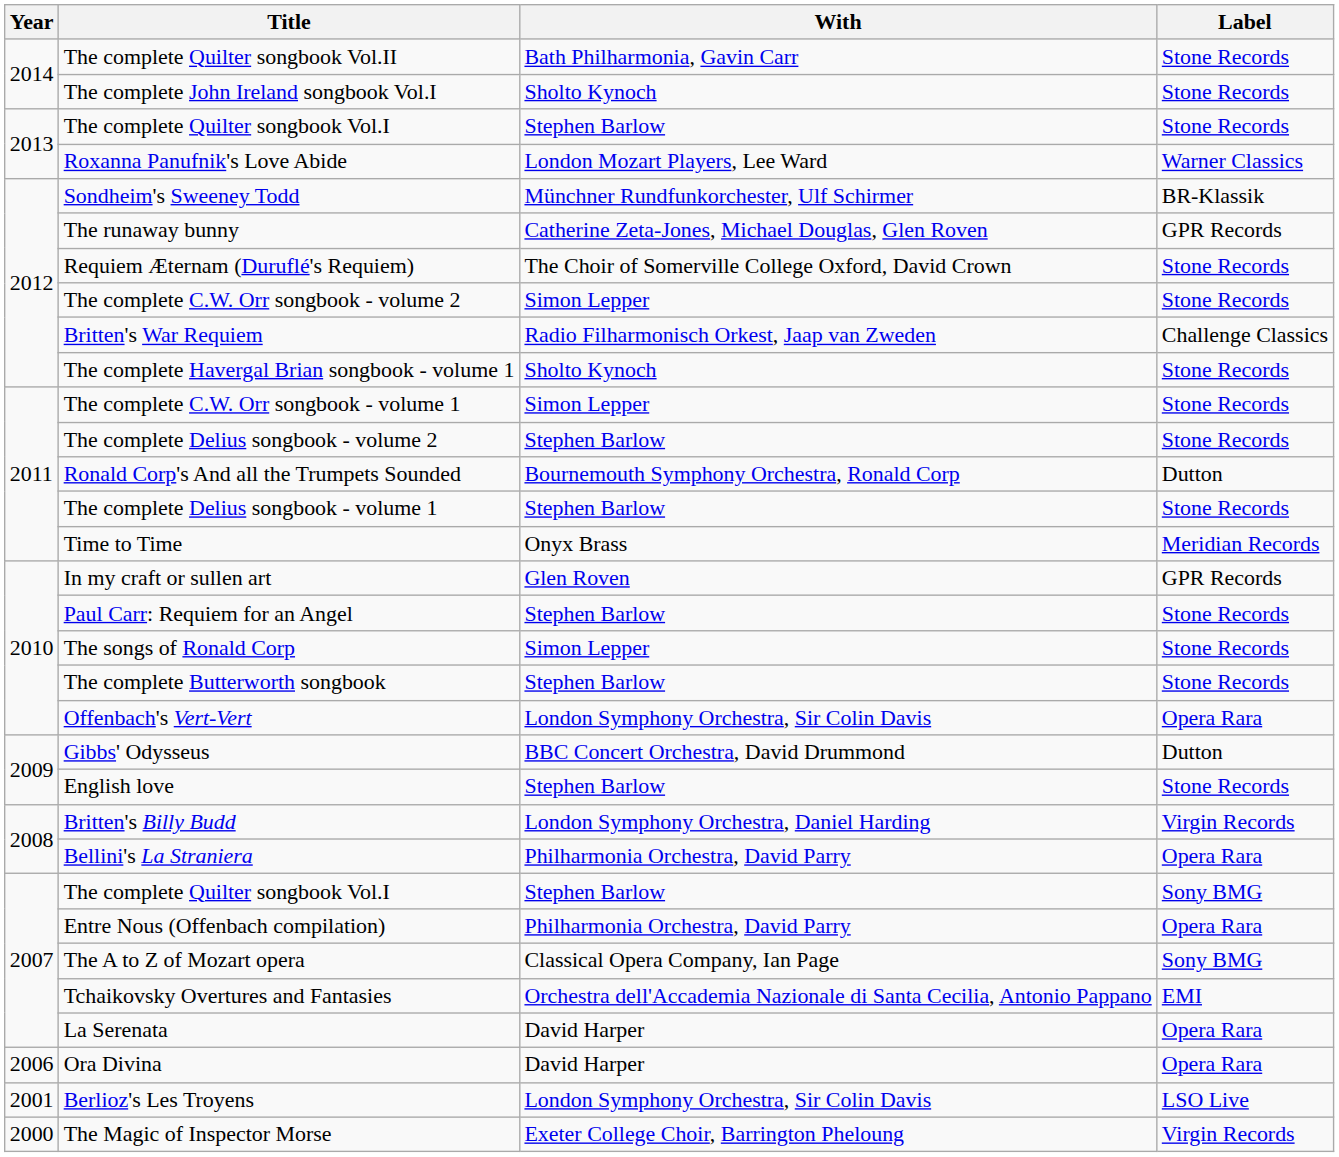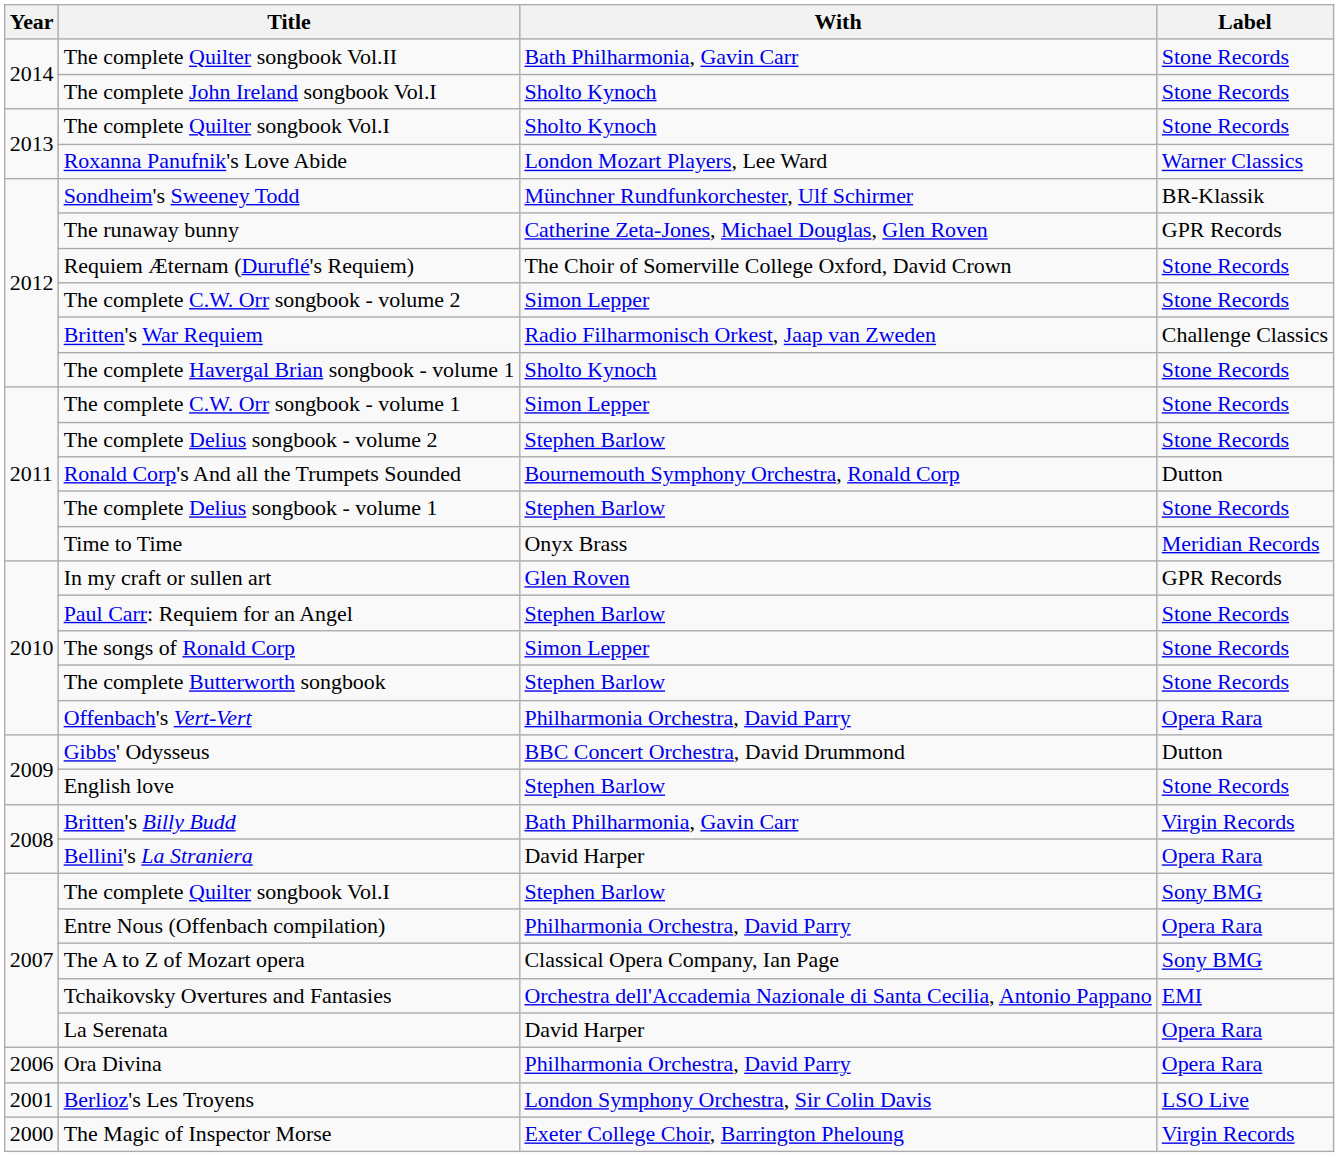The complete Quilter songbook Vol.I / Stone Records | With: Stephen Barlow -> Sholto Kynoch
Offenbach's Vert-Vert | With: London Symphony Orchestra, Sir Colin Davis -> Philharmonia Orchestra, David Parry
Britten's Billy Budd | With: London Symphony Orchestra, Daniel Harding -> Bath Philharmonia, Gavin Carr
Bellini's La Straniera | With: Philharmonia Orchestra, David Parry -> David Harper
Ora Divina | With: David Harper -> Philharmonia Orchestra, David Parry
